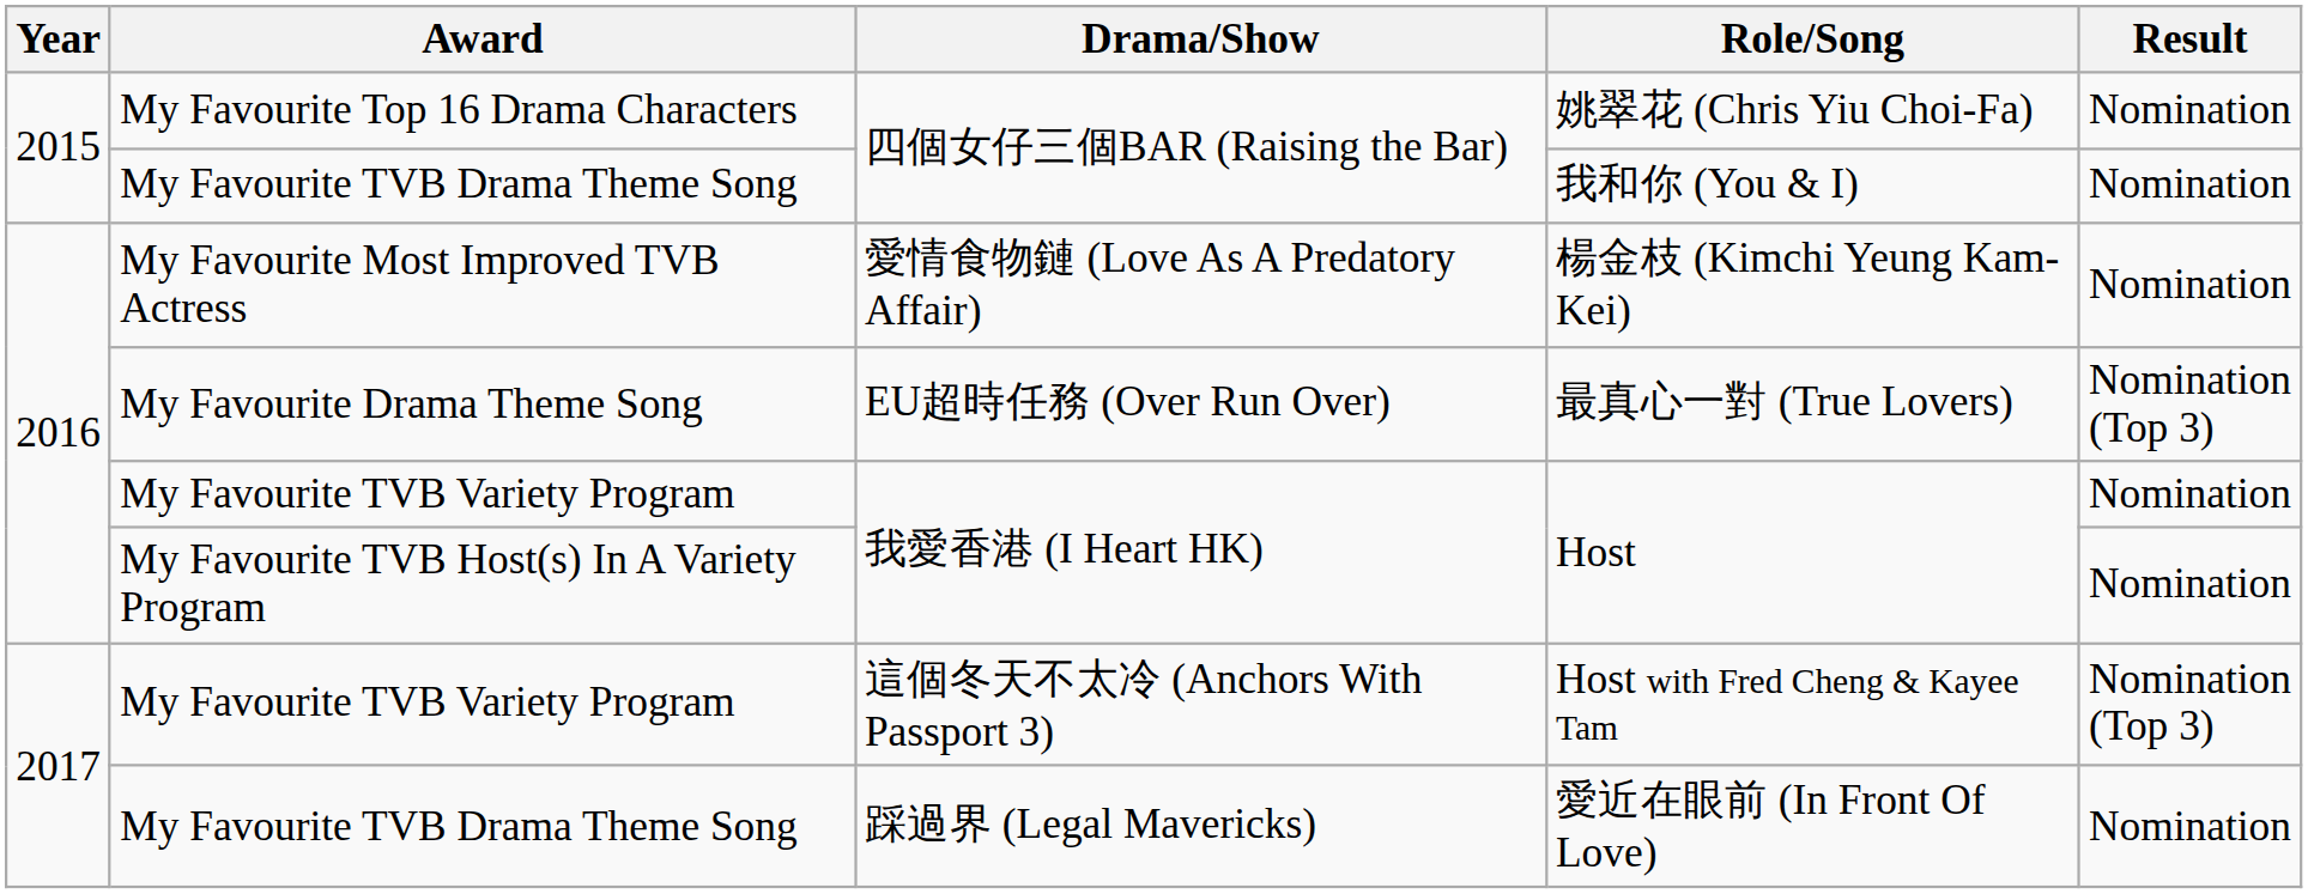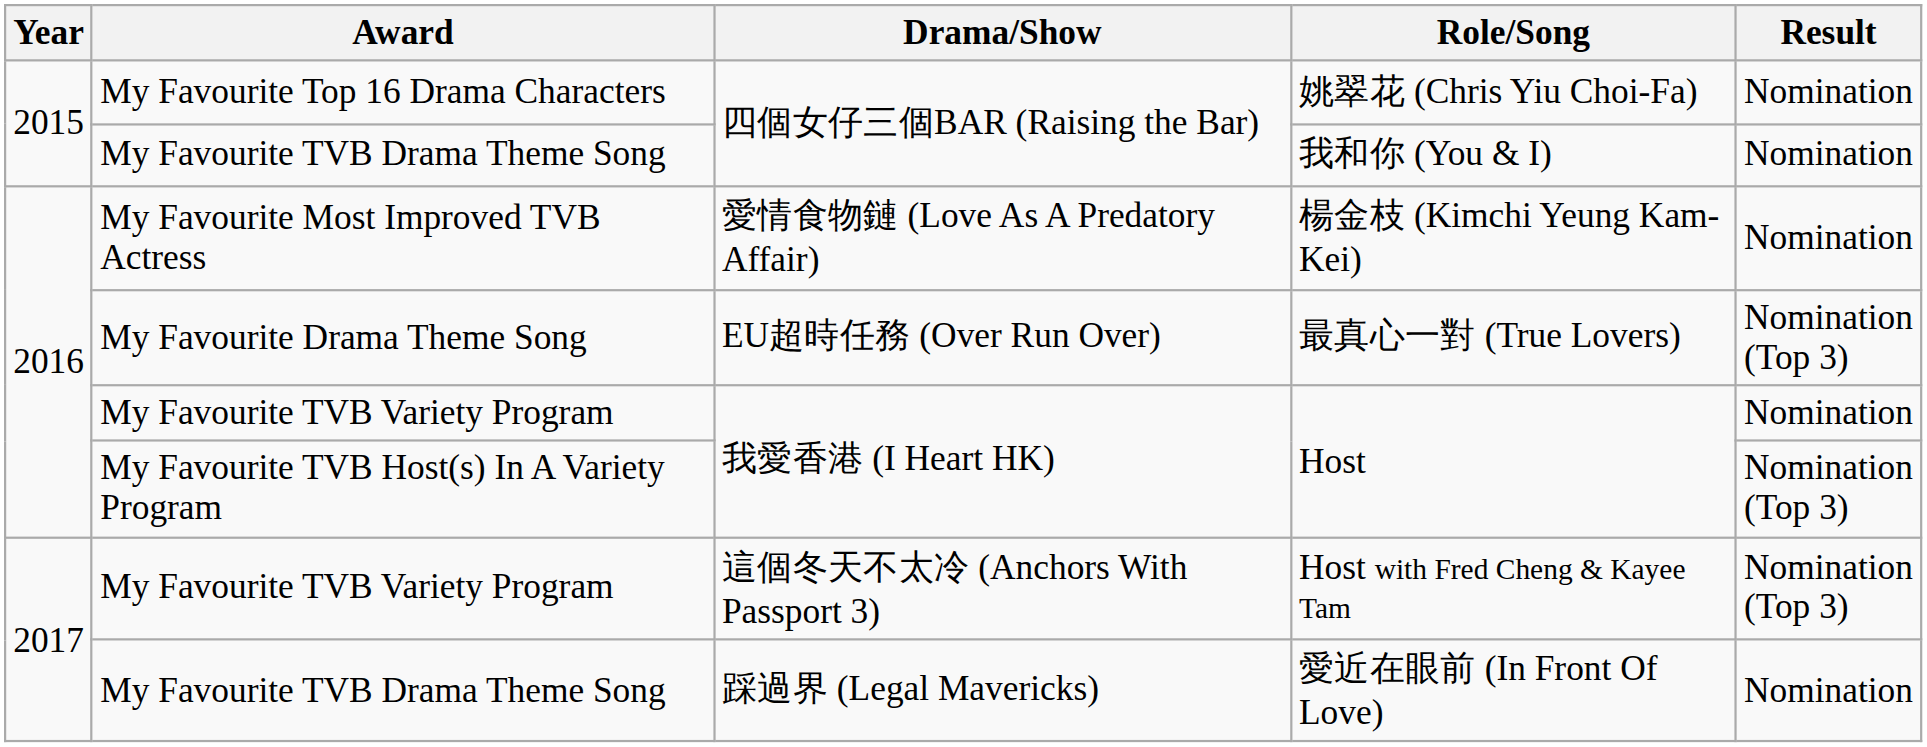My Favourite TVB Host(s) In A Variety Program / Host | Result: Nomination -> Nomination (Top 3)
